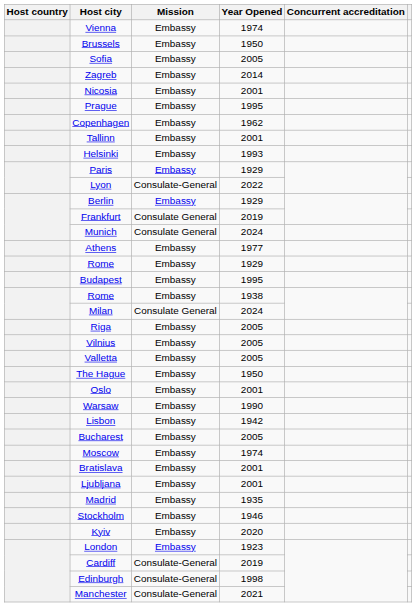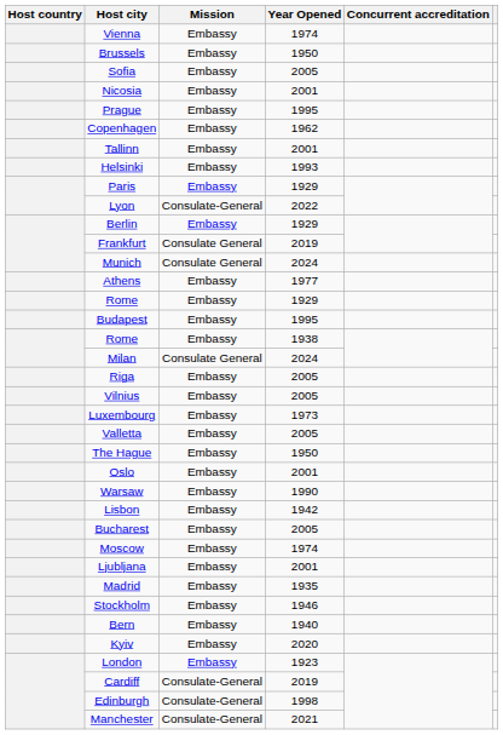- row: Zagreb | Embassy | 2014
+ row: Luxembourg | Embassy | 1973
- row: Bratislava | Embassy | 2001
+ row: Bern | Embassy | 1940
